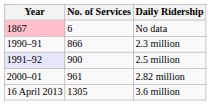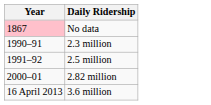- column: No. of Services | 6 | 866 | 900 | 961 | 1305
2.5 million | Year: lavender background -> no background
